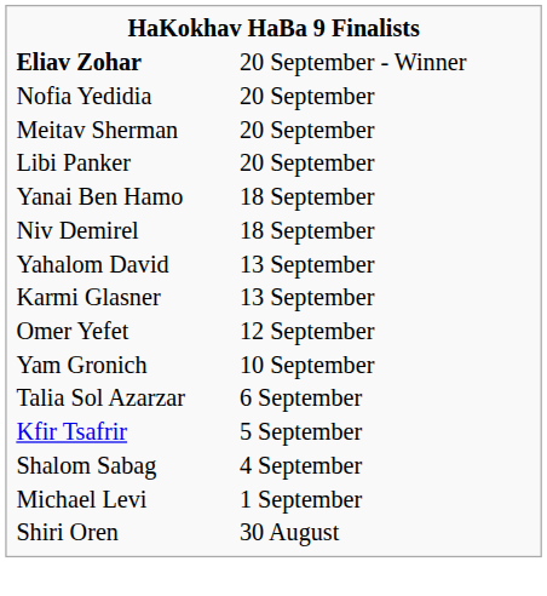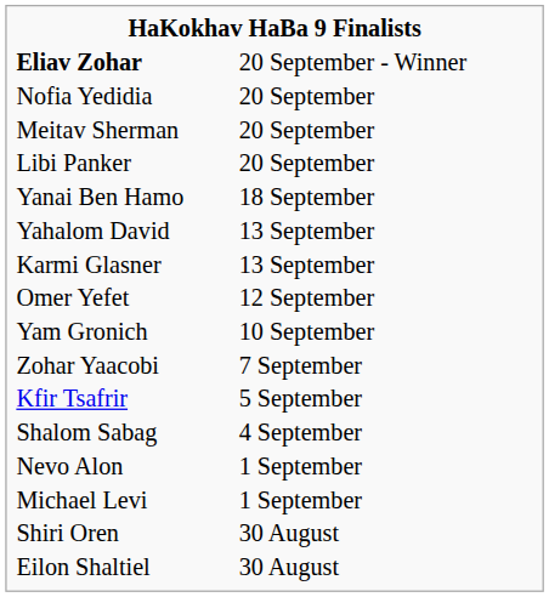- row: Niv Demirel | 18 September
+ row: Zohar Yaacobi | 7 September
- row: Talia Sol Azarzar | 6 September
+ row: Nevo Alon | 1 September
+ row: Eilon Shaltiel | 30 August
